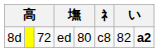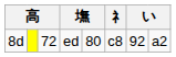ed | column 7: 82 -> 92
ed | column 8: bold -> normal
